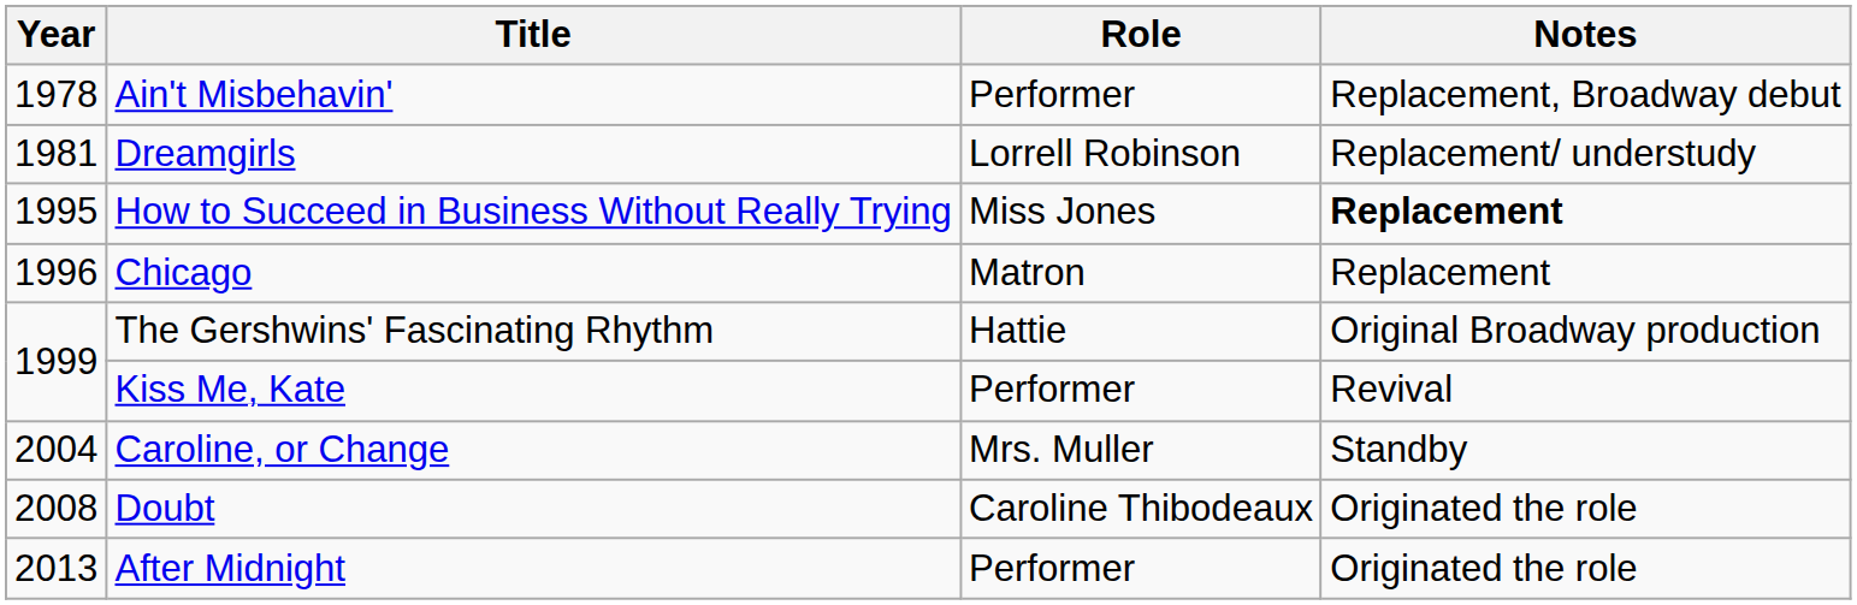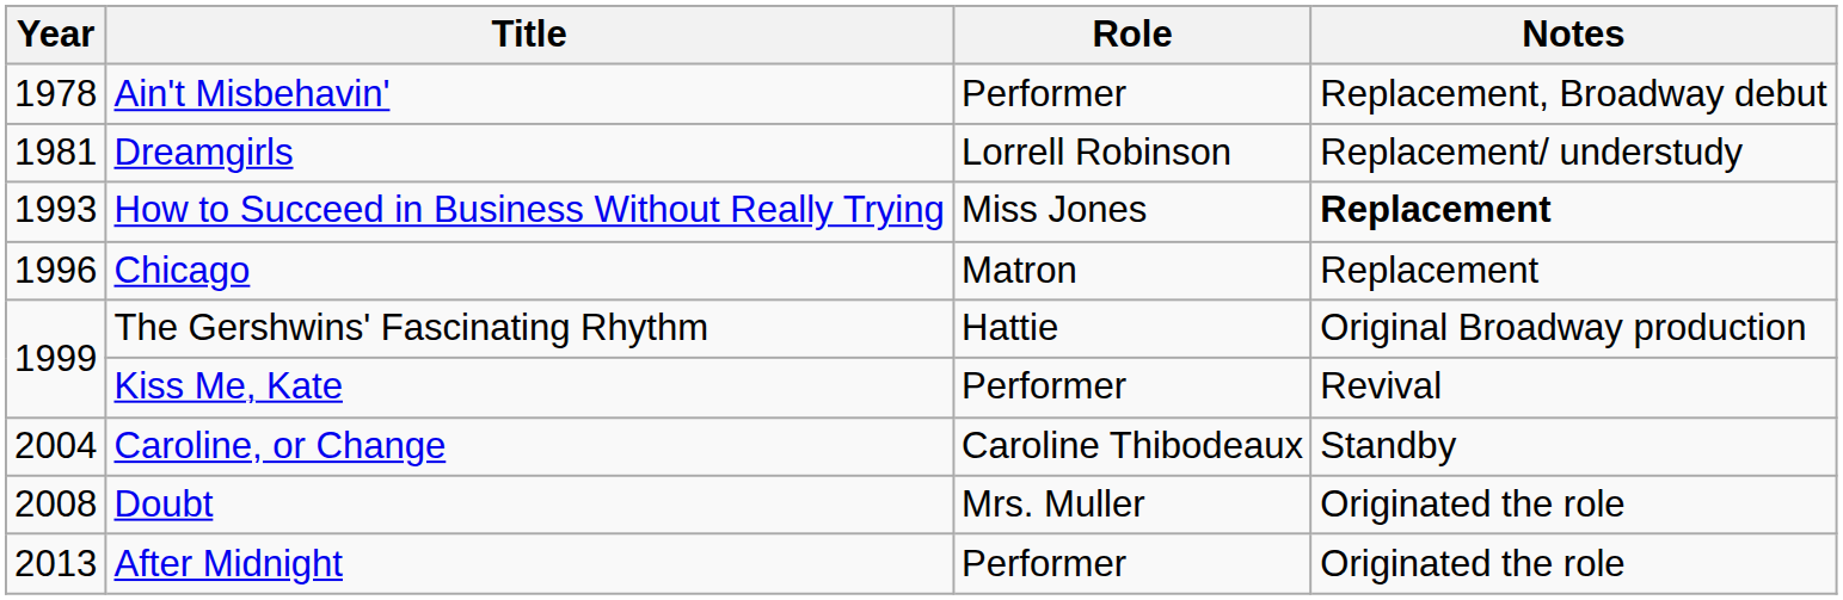How to Succeed in Business Without Really Trying | Year: 1995 -> 1993
Caroline, or Change | Role: Mrs. Muller -> Caroline Thibodeaux
Doubt | Role: Caroline Thibodeaux -> Mrs. Muller
